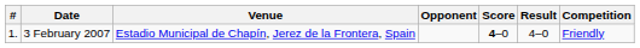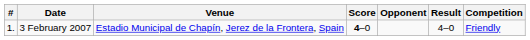columns swapped: Opponent <-> Score
